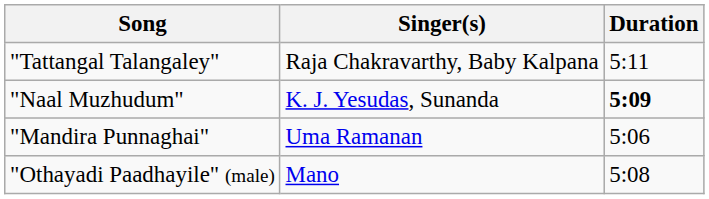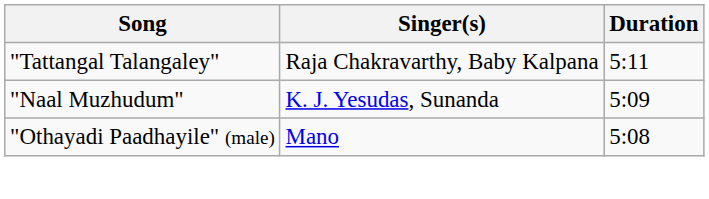"Naal Muzhudum" | Duration: bold -> normal
- row: "Mandira Punnaghai" | Uma Ramanan | 5:06
